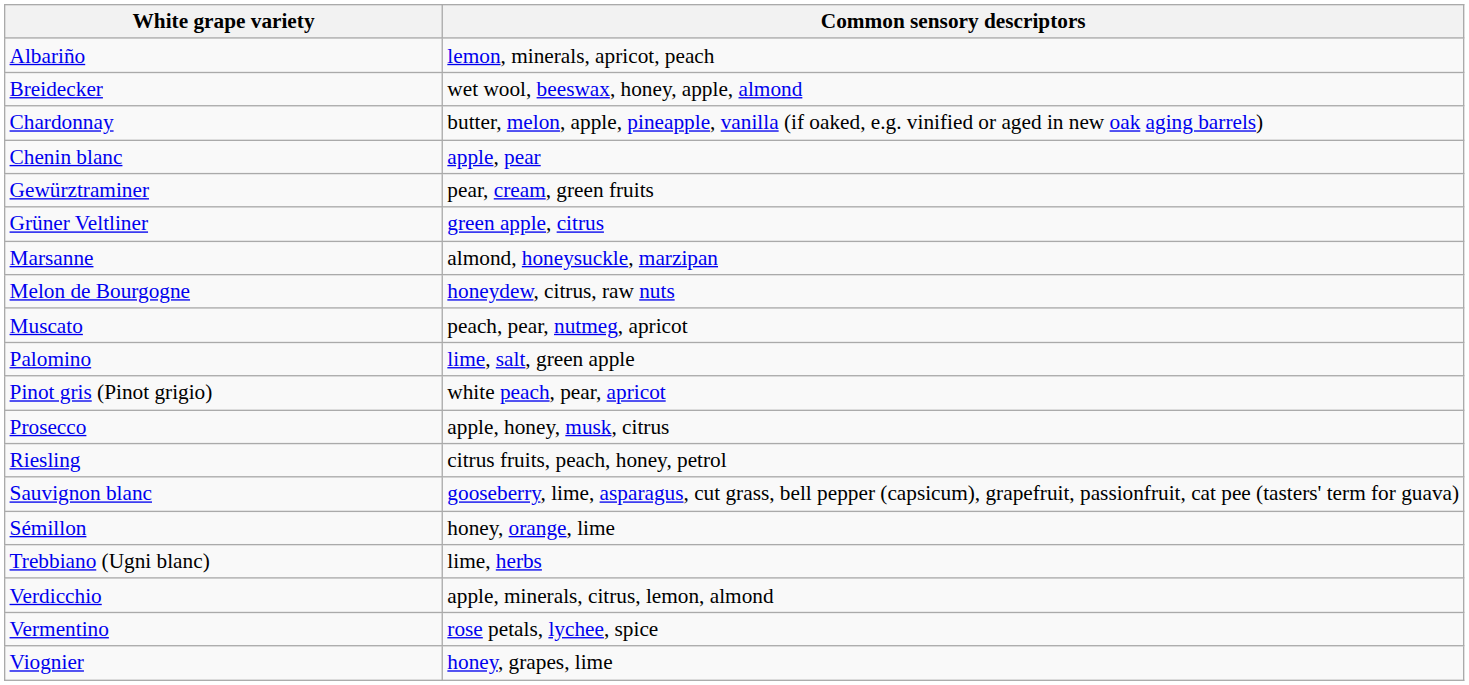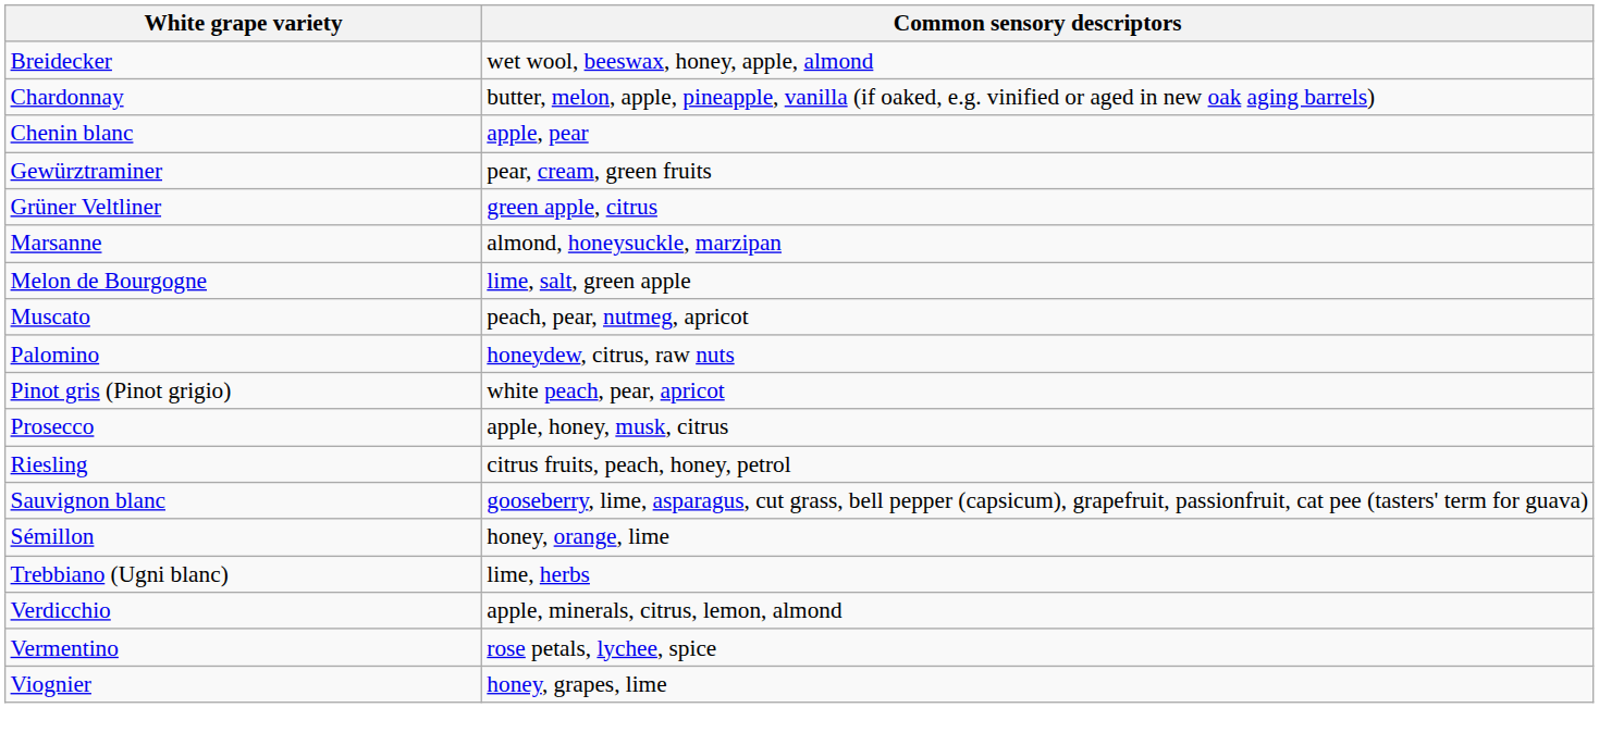- row: Albariño | lemon, minerals, apricot, peach
Melon de Bourgogne | Common sensory descriptors: honeydew, citrus, raw nuts -> lime, salt, green apple
Palomino | Common sensory descriptors: lime, salt, green apple -> honeydew, citrus, raw nuts
